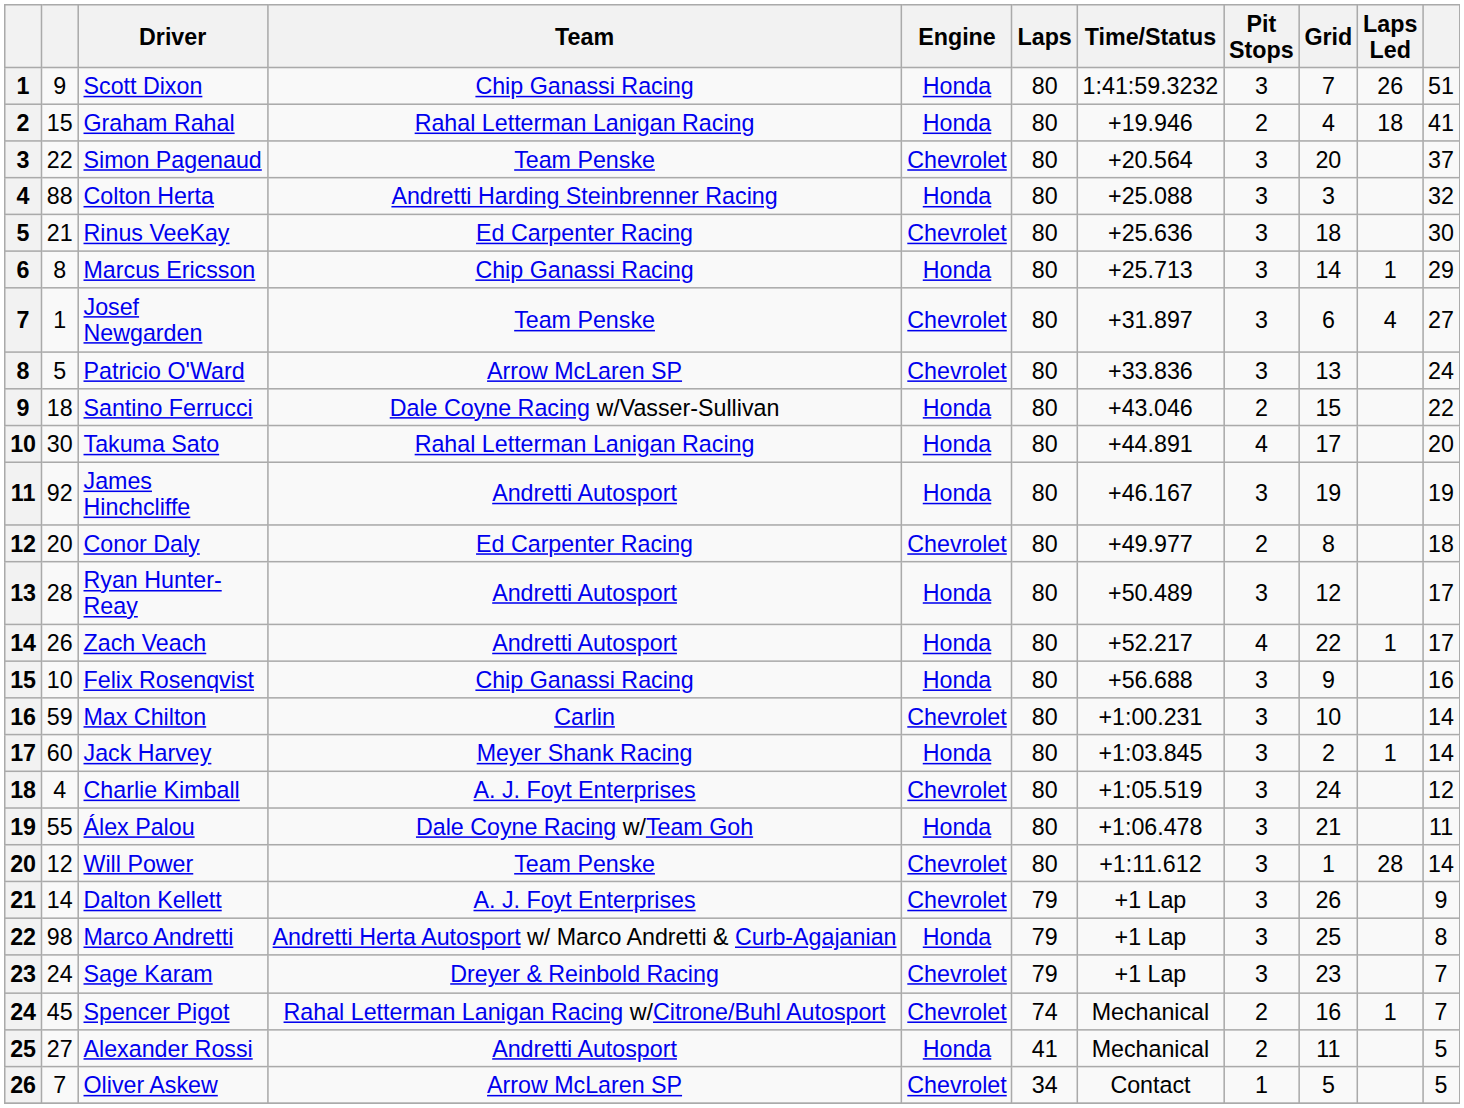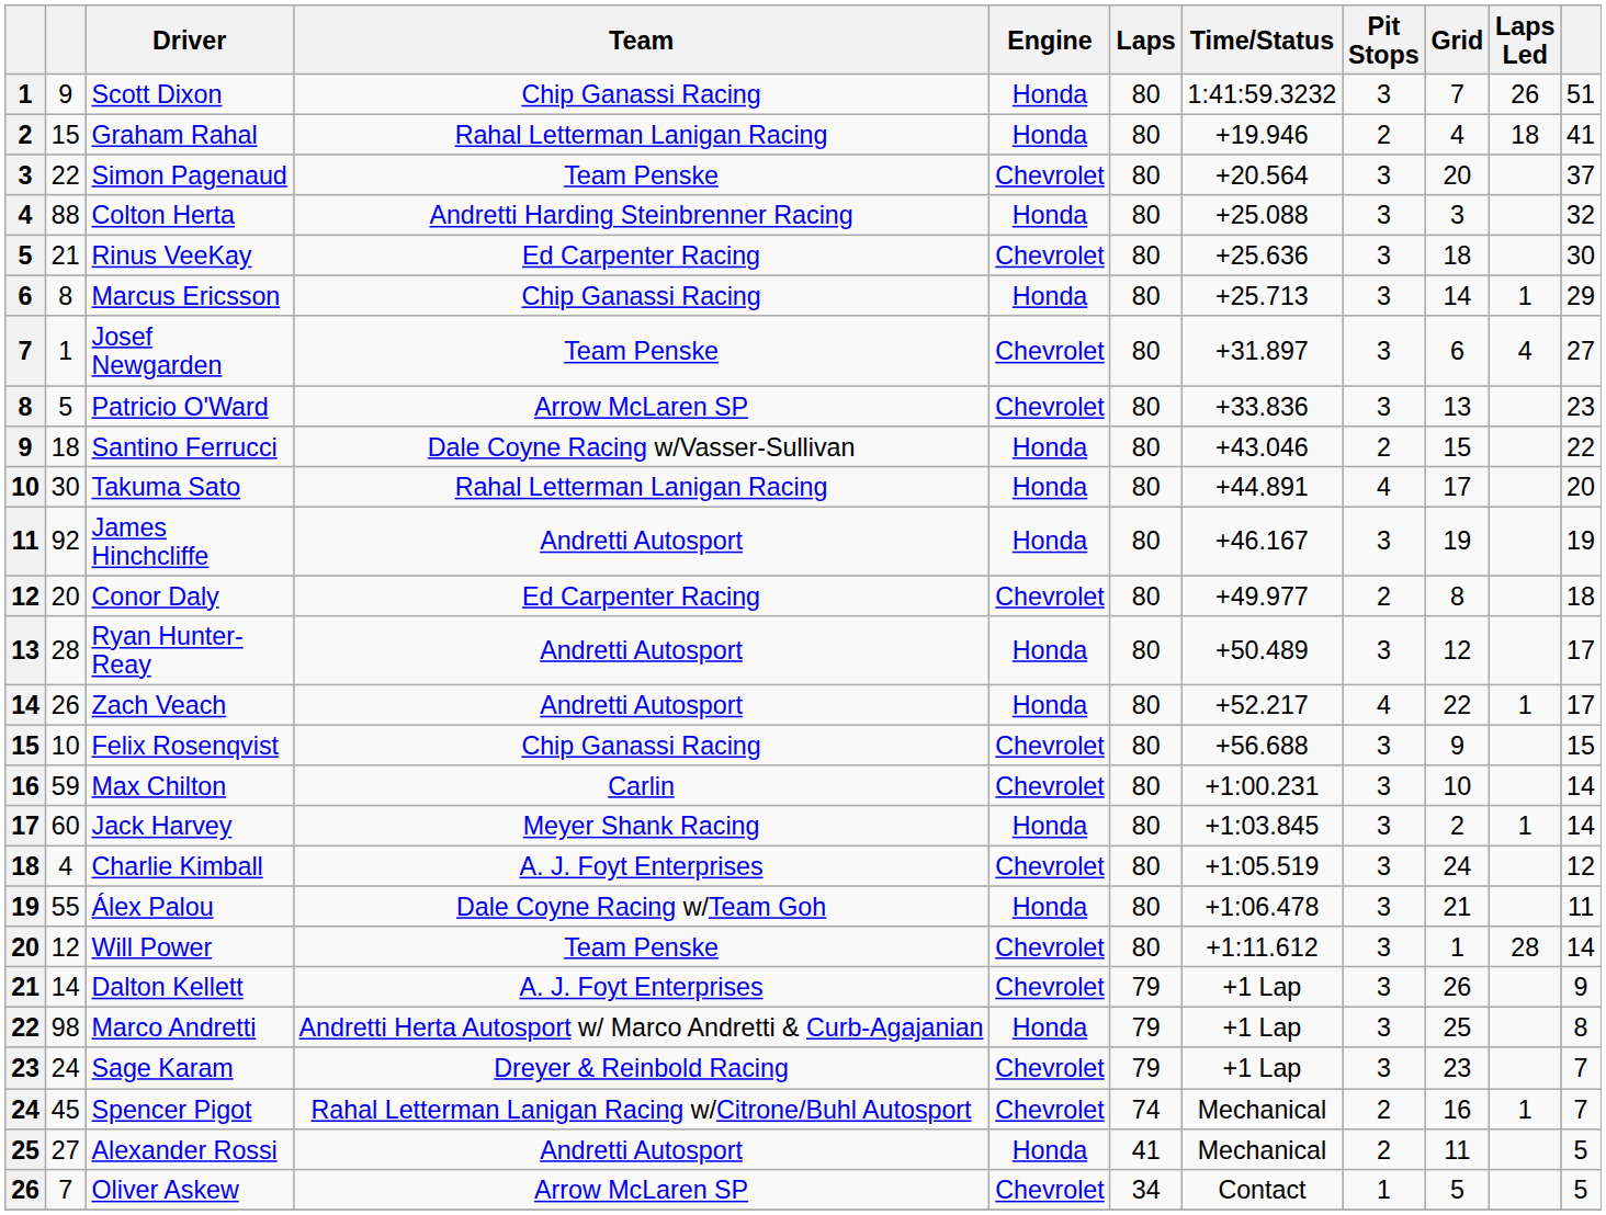Patricio O'Ward | column 11: 24 -> 23
Felix Rosenqvist | Engine: Honda -> Chevrolet
Felix Rosenqvist | column 11: 16 -> 15
